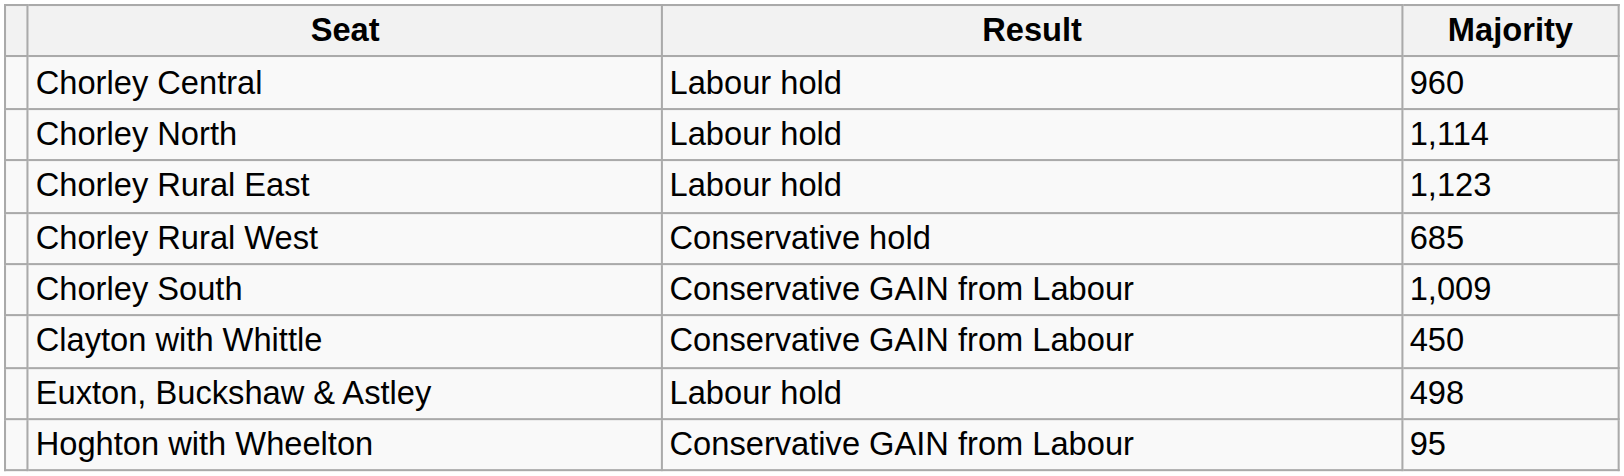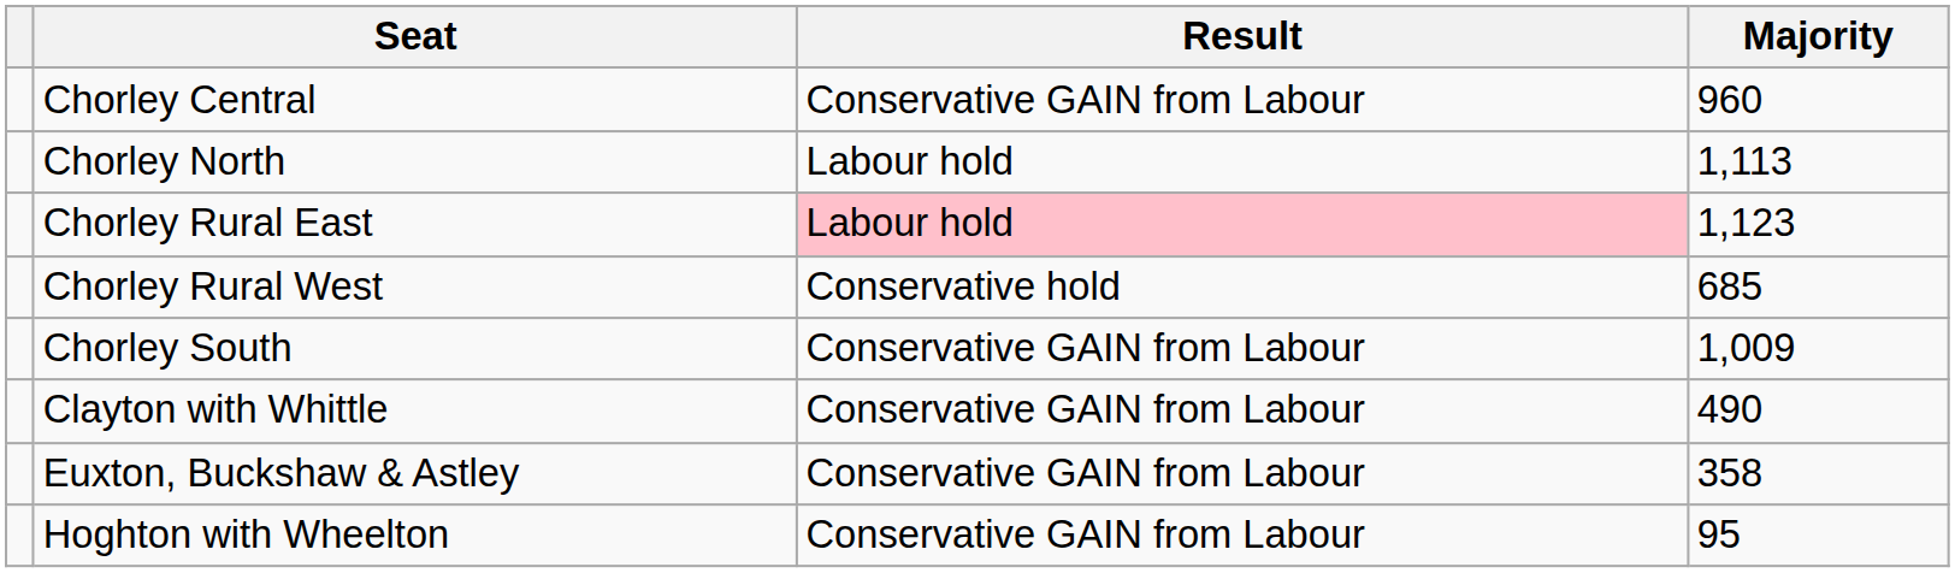Chorley Central | Result: Labour hold -> Conservative GAIN from Labour
Chorley North | Majority: 1,114 -> 1,113
Chorley Rural East | Result: no background -> pink background
Clayton with Whittle | Majority: 450 -> 490
Euxton, Buckshaw & Astley | Result: Labour hold -> Conservative GAIN from Labour
Euxton, Buckshaw & Astley | Majority: 498 -> 358
